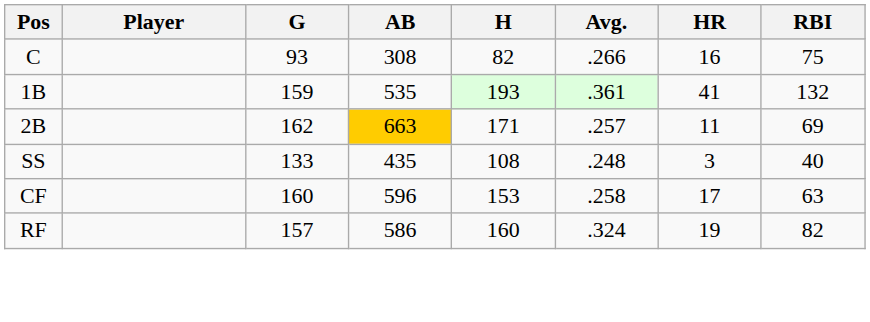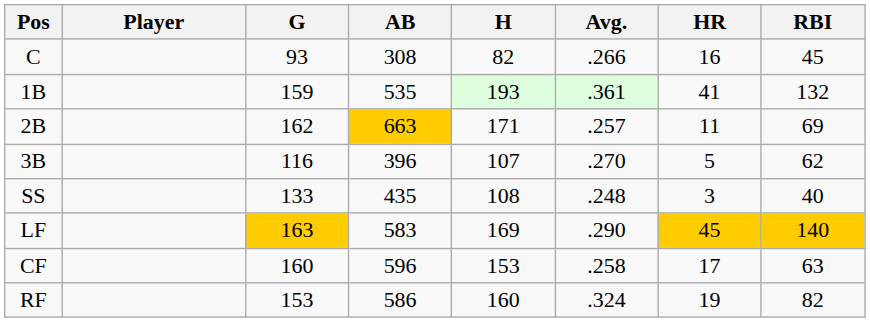C | RBI: 75 -> 45
+ row: 3B | 116 | 396 | 107 | .270 | 5 | 62
+ row: LF | 163 | 583 | 169 | .290 | 45 | 140
RF | G: 157 -> 153
